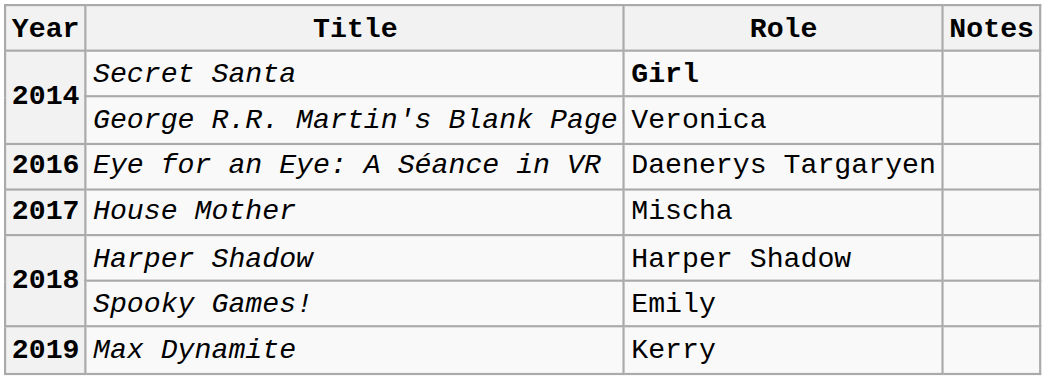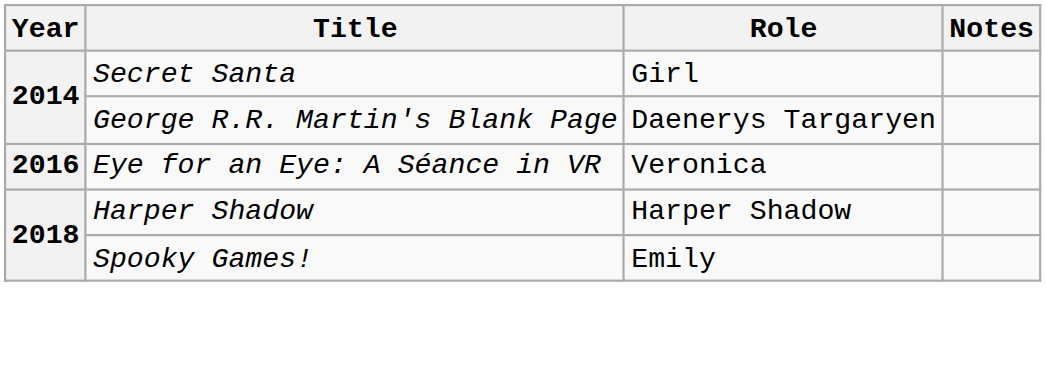Secret Santa | Role: bold -> normal
George R.R. Martin's Blank Page | Role: Veronica -> Daenerys Targaryen
Eye for an Eye: A Séance in VR | Role: Daenerys Targaryen -> Veronica
- row: 2017 | House Mother | Mischa
- row: 2019 | Max Dynamite | Kerry
